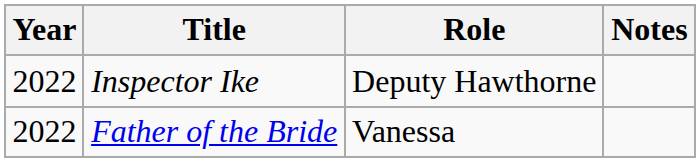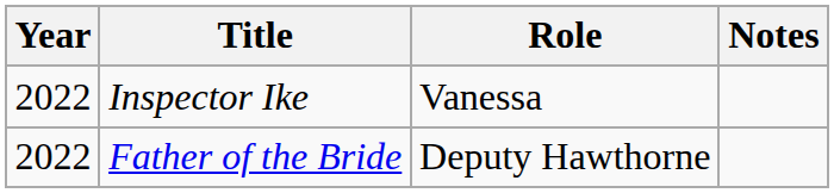Inspector Ike | Role: Deputy Hawthorne -> Vanessa
Father of the Bride | Role: Vanessa -> Deputy Hawthorne
